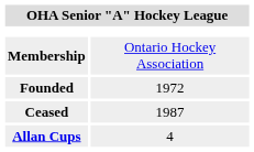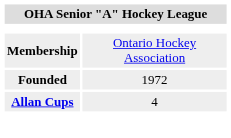- row: Ceased | 1987
